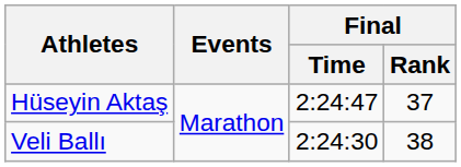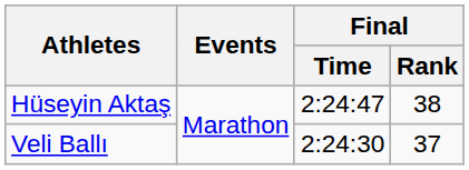Hüseyin Aktaş | Final / Rank: 37 -> 38
Veli Ballı | Final / Rank: 38 -> 37
